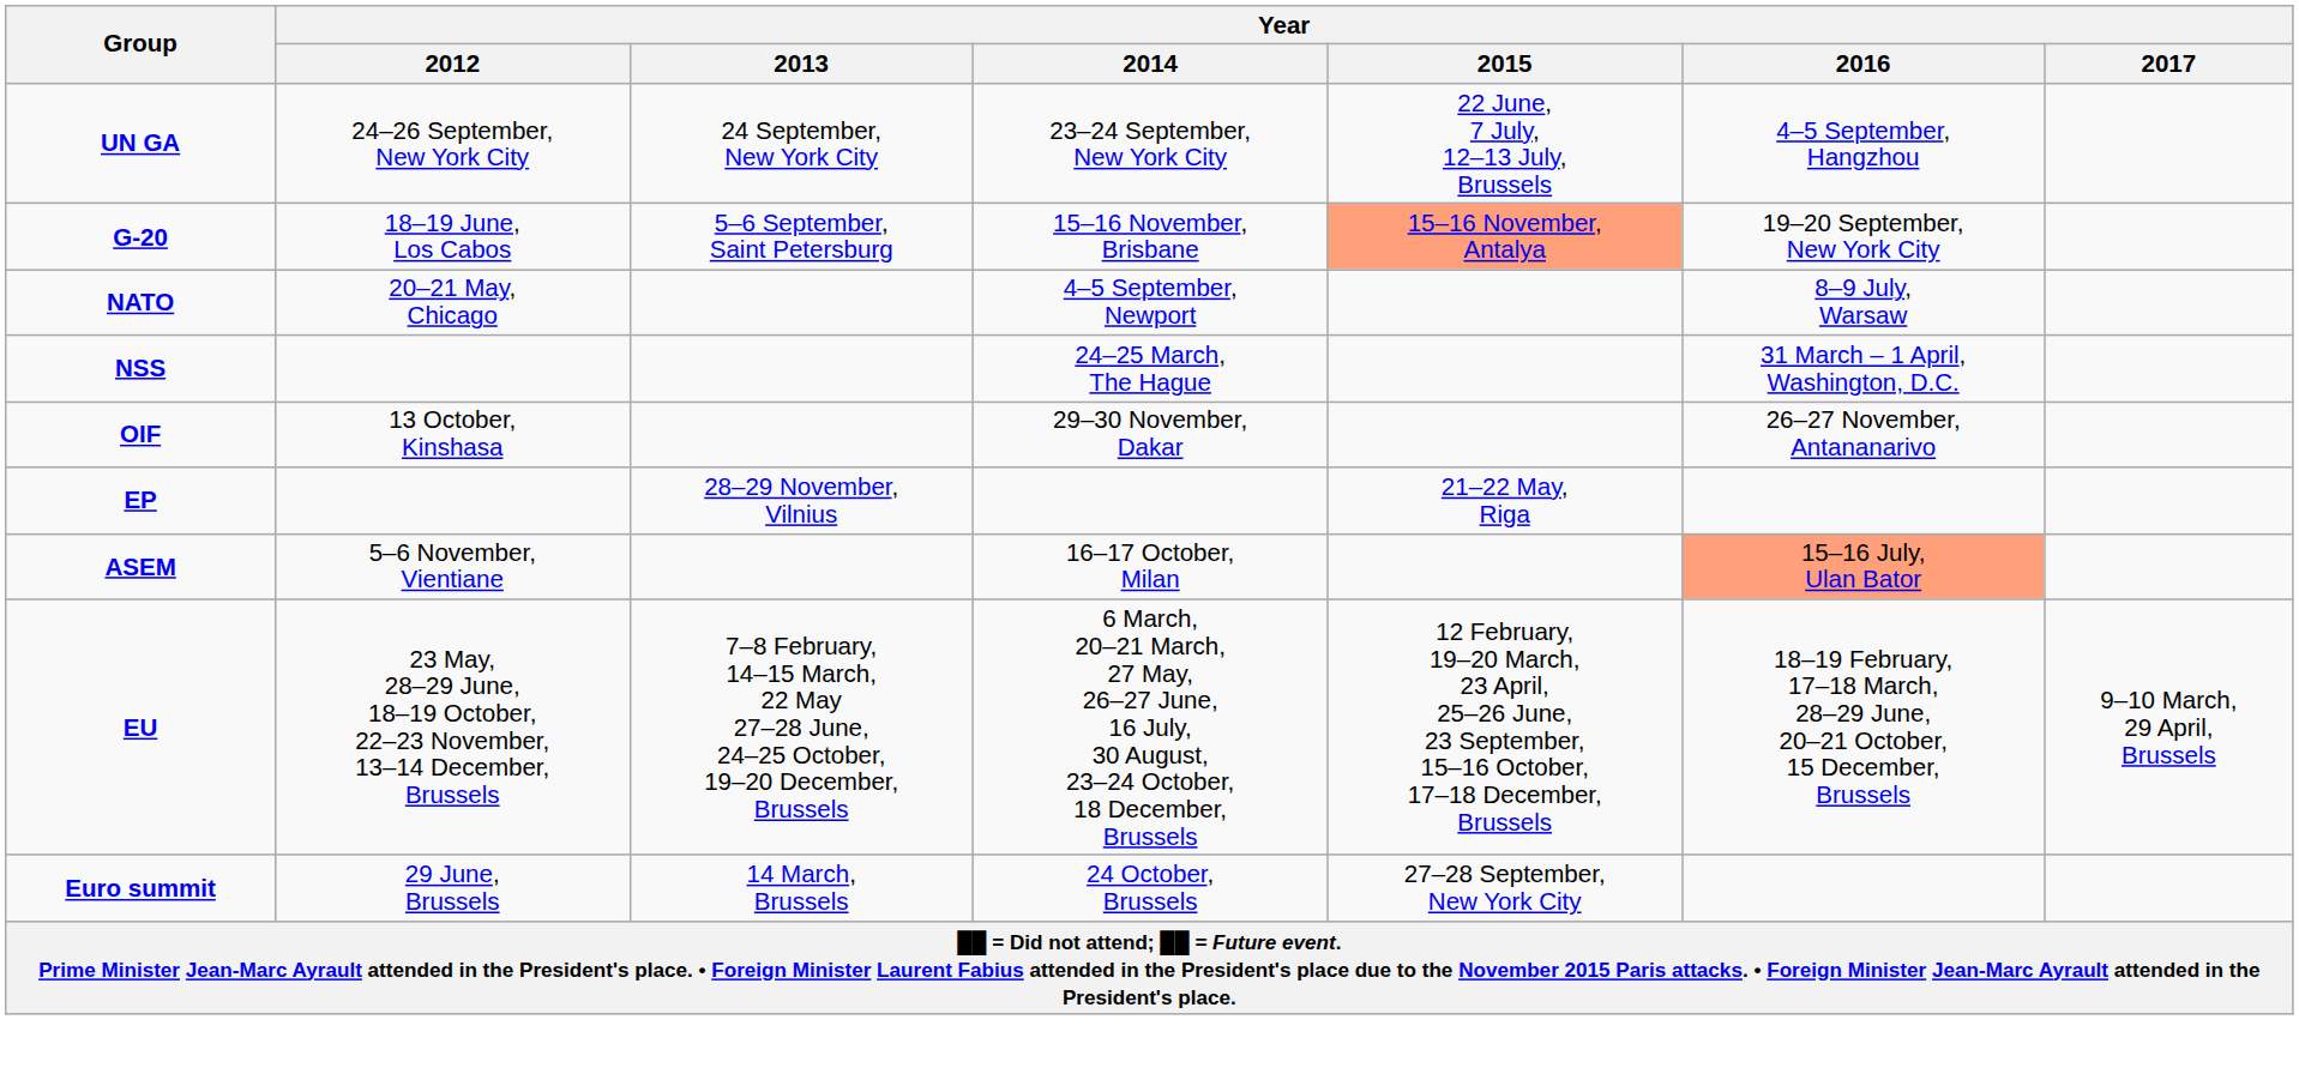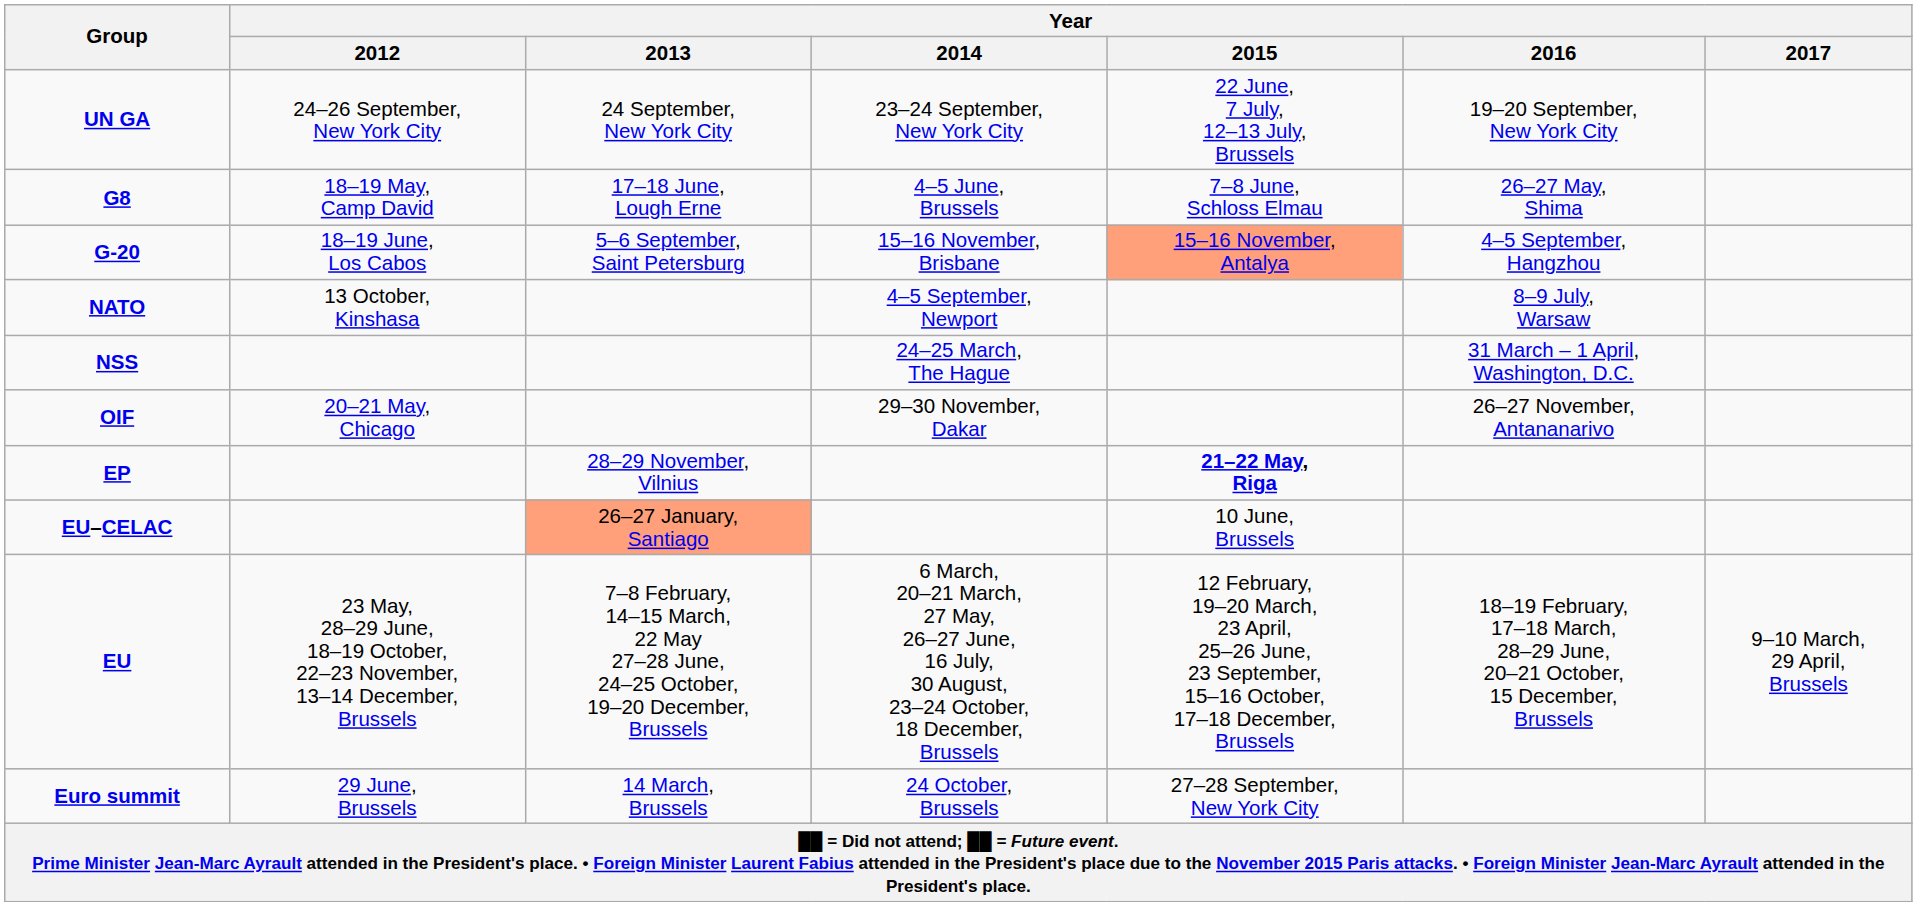UN GA | Year / 2016: 4–5 September, Hangzhou -> 19–20 September, New York City
+ row: G8 | 18–19 May, Camp David | 17–18 June, Lough Erne | 4–5 June, Brussels | 7–8 June, Schloss Elmau | 26–27 May, Shima
G-20 | Year / 2016: 19–20 September, New York City -> 4–5 September, Hangzhou
NATO | Year / 2012: 20–21 May, Chicago -> 13 October, Kinshasa
OIF | Year / 2012: 13 October, Kinshasa -> 20–21 May, Chicago
EP | Year / 2015: normal -> bold
- row: ASEM | 5–6 November, Vientiane | 16–17 October, Milan | 15–16 July, Ulan Bator
+ row: EU–CELAC | 26–27 January, Santiago | 10 June, Brussels
